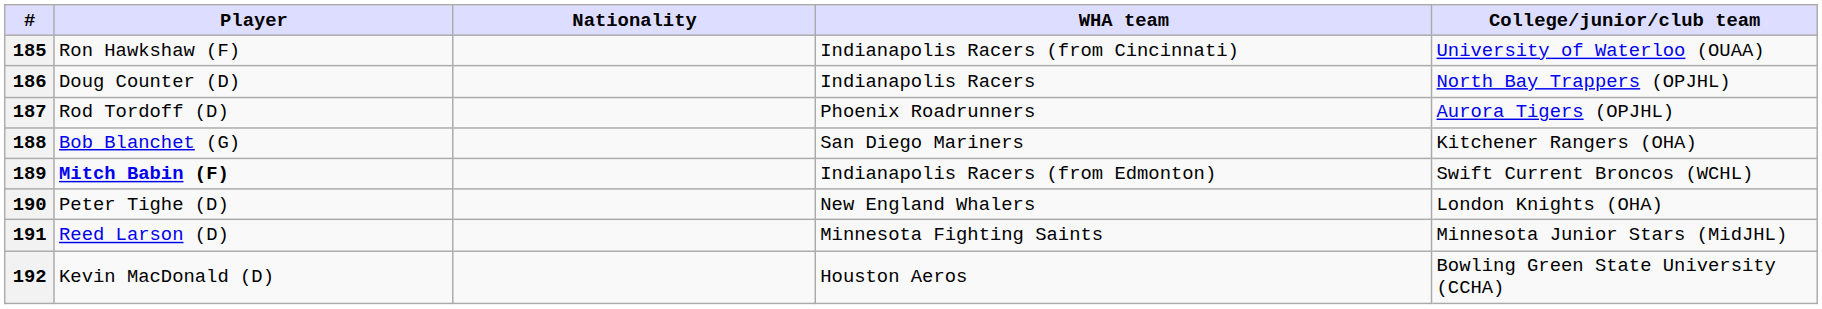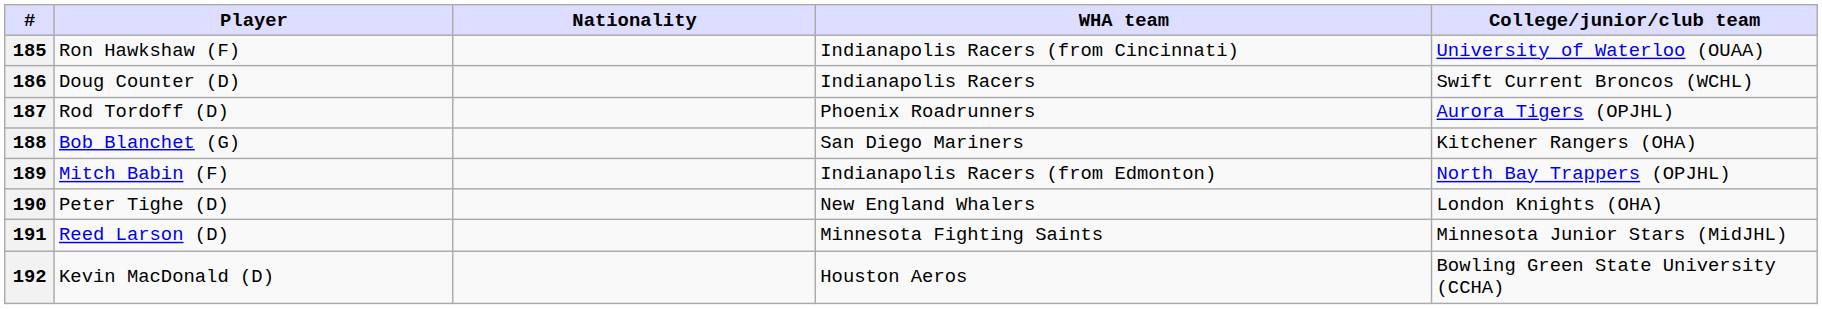186 | College/junior/club team: North Bay Trappers (OPJHL) -> Swift Current Broncos (WCHL)
189 | Player: bold -> normal
189 | College/junior/club team: Swift Current Broncos (WCHL) -> North Bay Trappers (OPJHL)
